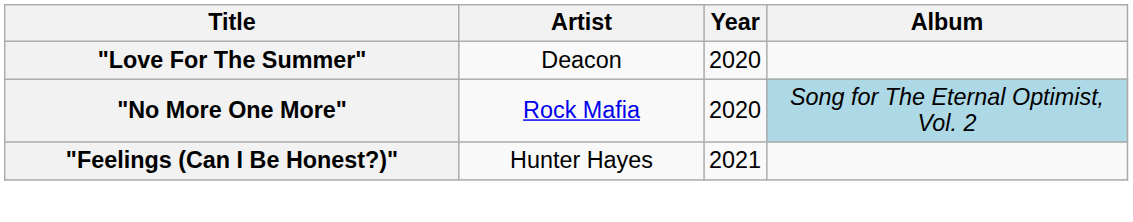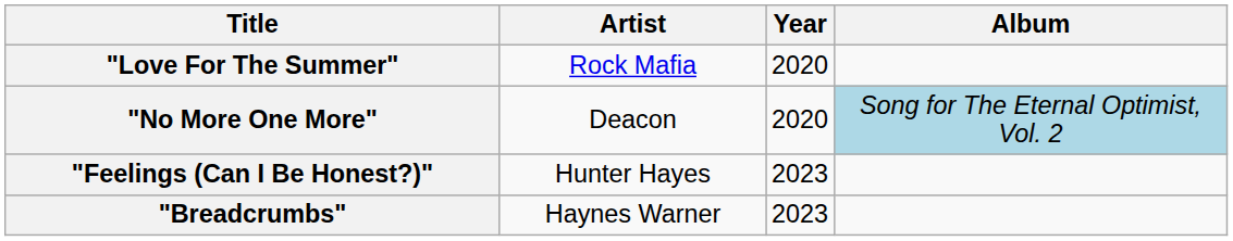"Love For The Summer" | Artist: Deacon -> Rock Mafia
"No More One More" | Artist: Rock Mafia -> Deacon
"Feelings (Can I Be Honest?)" | Year: 2021 -> 2023
+ row: "Breadcrumbs" | Haynes Warner | 2023
